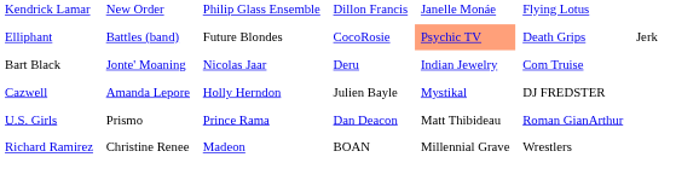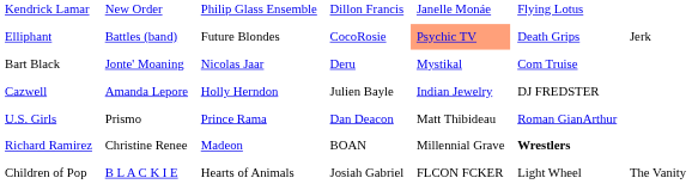Bart Black | column 5: Indian Jewelry -> Mystikal
Cazwell | column 5: Mystikal -> Indian Jewelry
Richard Ramirez | column 6: normal -> bold
+ row: Children of Pop | B L A C K I E | Hearts of Animals | Josiah Gabriel | FLCON FCKER | Light Wheel | The Vanity
